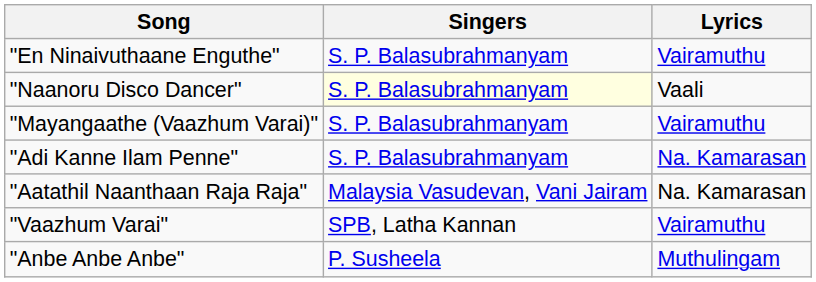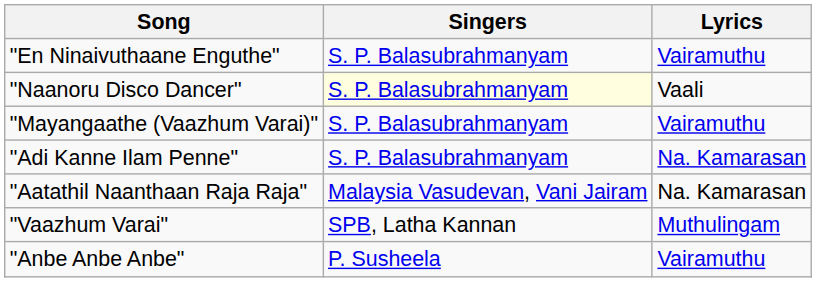"Vaazhum Varai" | Lyrics: Vairamuthu -> Muthulingam
"Anbe Anbe Anbe" | Lyrics: Muthulingam -> Vairamuthu
